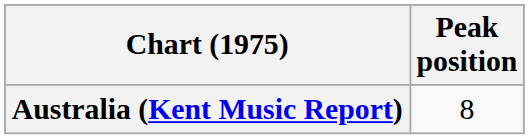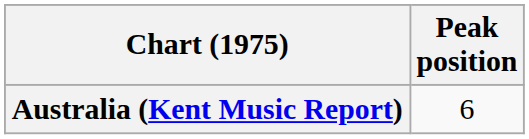Australia (Kent Music Report) | Peak position: 8 -> 6
